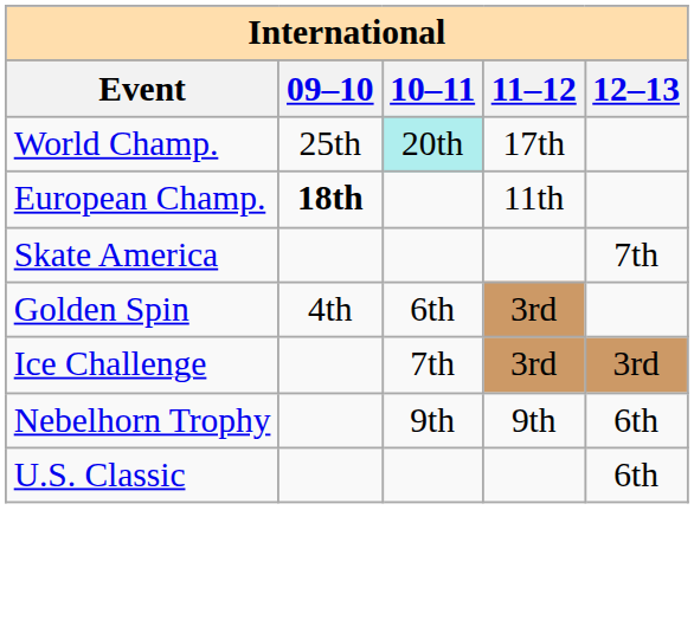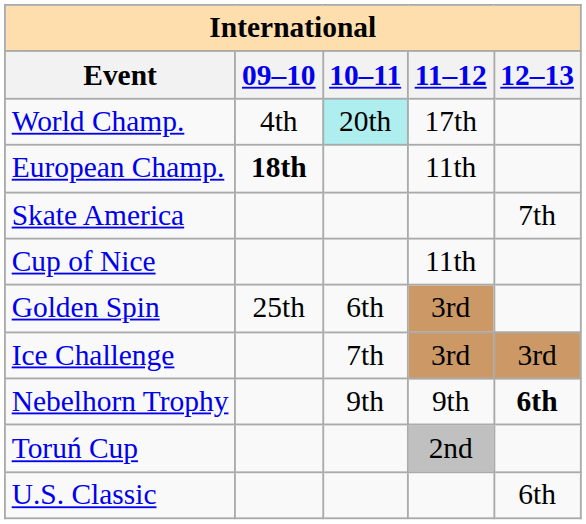World Champ. | 09–10: 25th -> 4th
+ row: Cup of Nice | 11th
Golden Spin | 09–10: 4th -> 25th
Nebelhorn Trophy | 12–13: normal -> bold
+ row: Toruń Cup | 2nd
